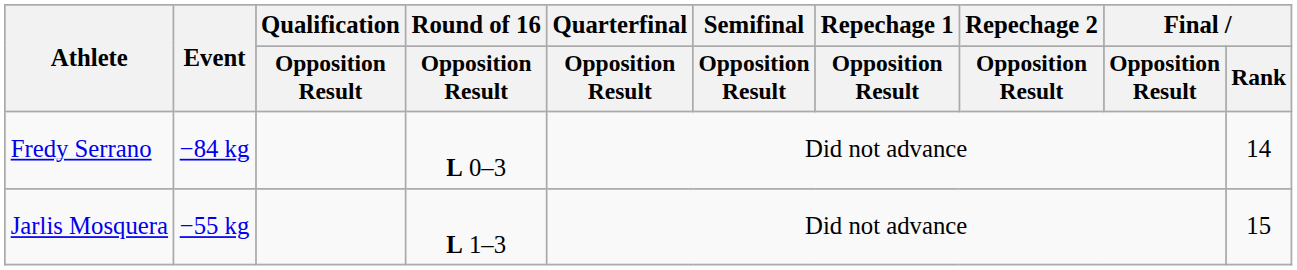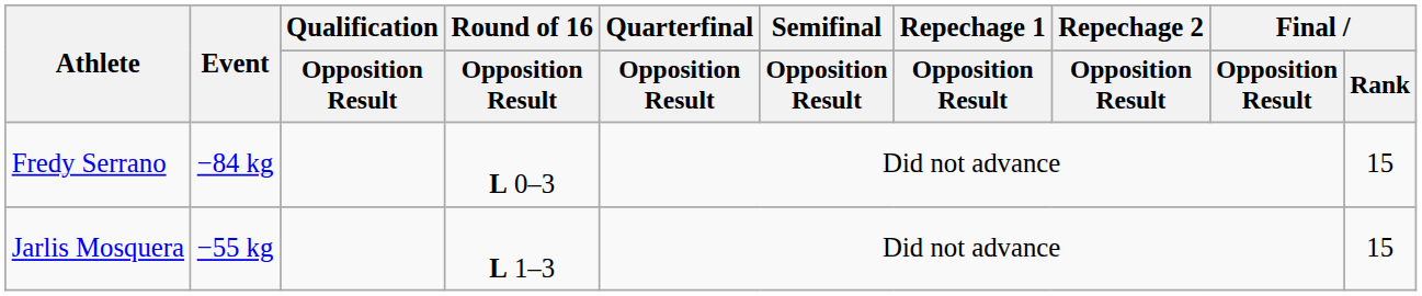Fredy Serrano | Final / Rank: 14 -> 15
